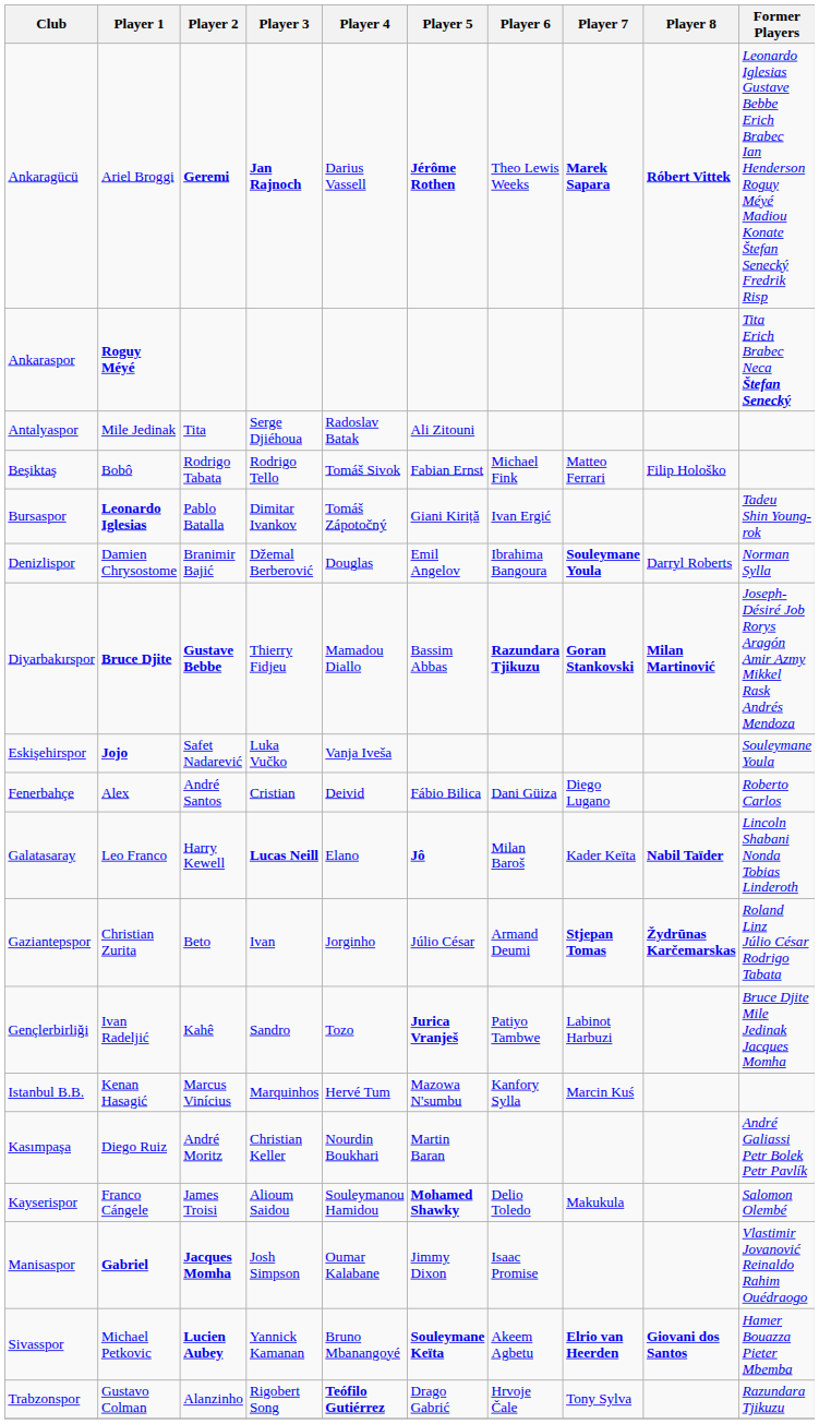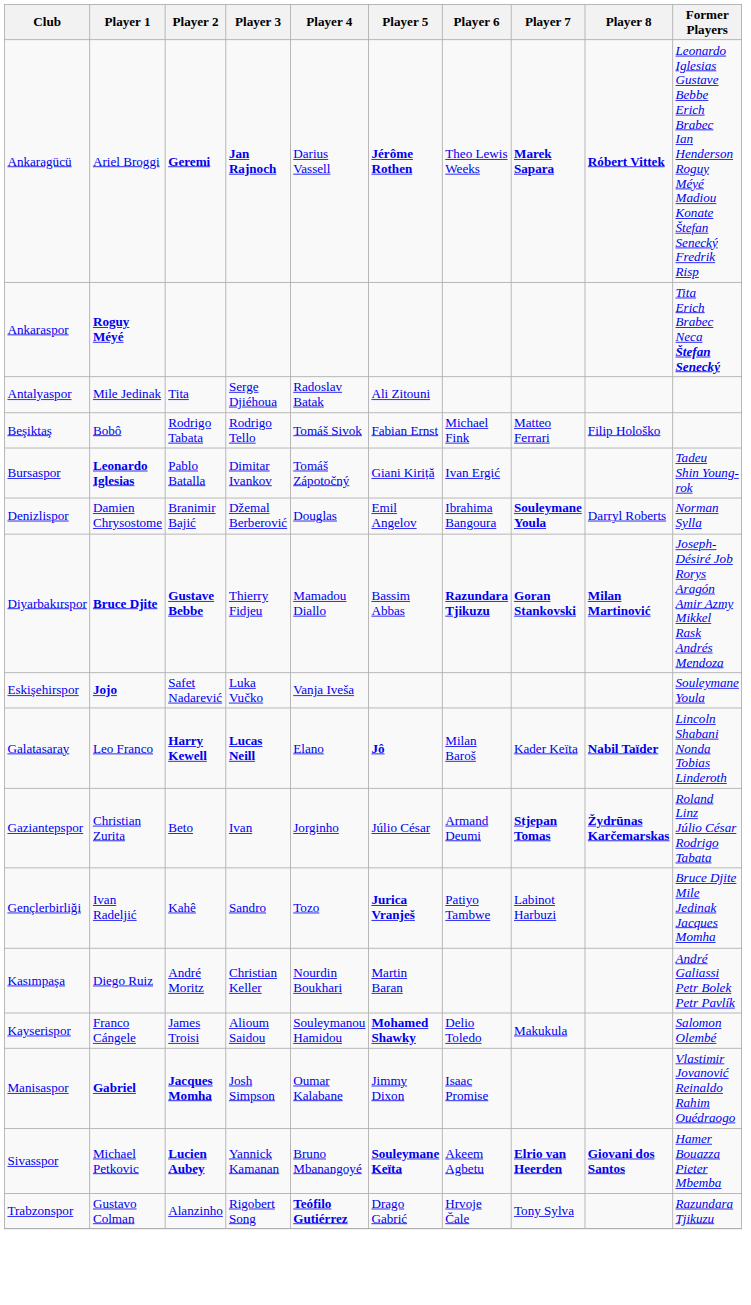- row: Fenerbahçe | Alex | André Santos | Cristian | Deivid | Fábio Bilica | Dani Güiza | Diego Lugano | Roberto Carlos
Galatasaray | Player 2: normal -> bold
- row: Istanbul B.B. | Kenan Hasagić | Marcus Vinícius | Marquinhos | Hervé Tum | Mazowa N'sumbu | Kanfory Sylla | Marcin Kuś
